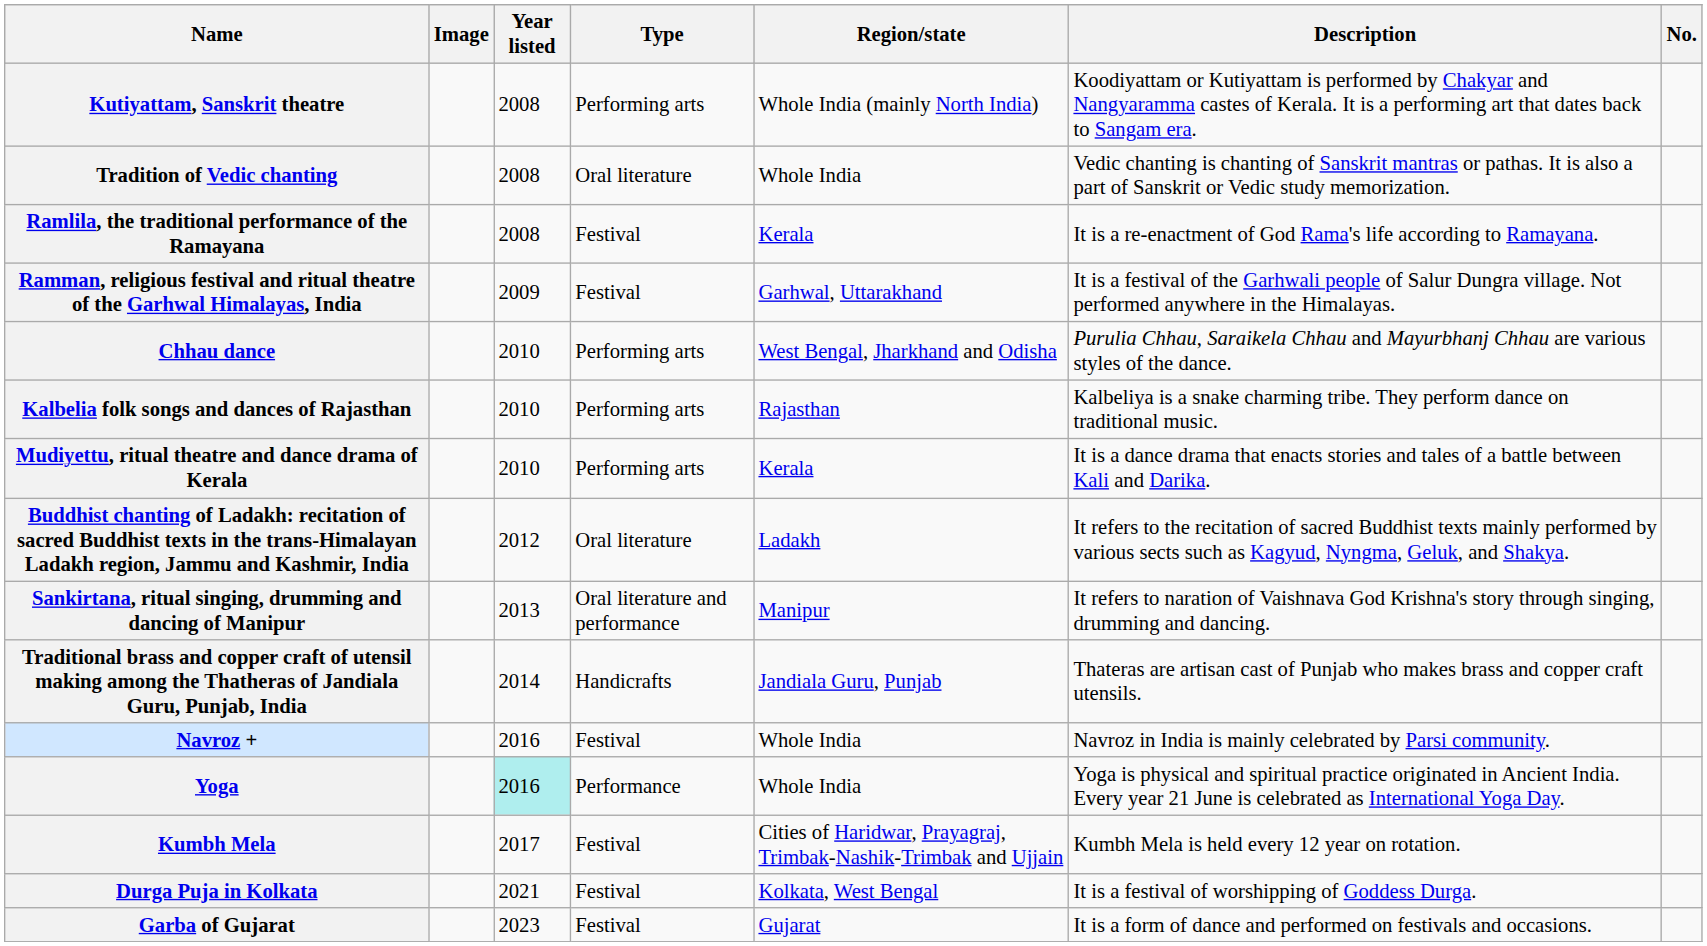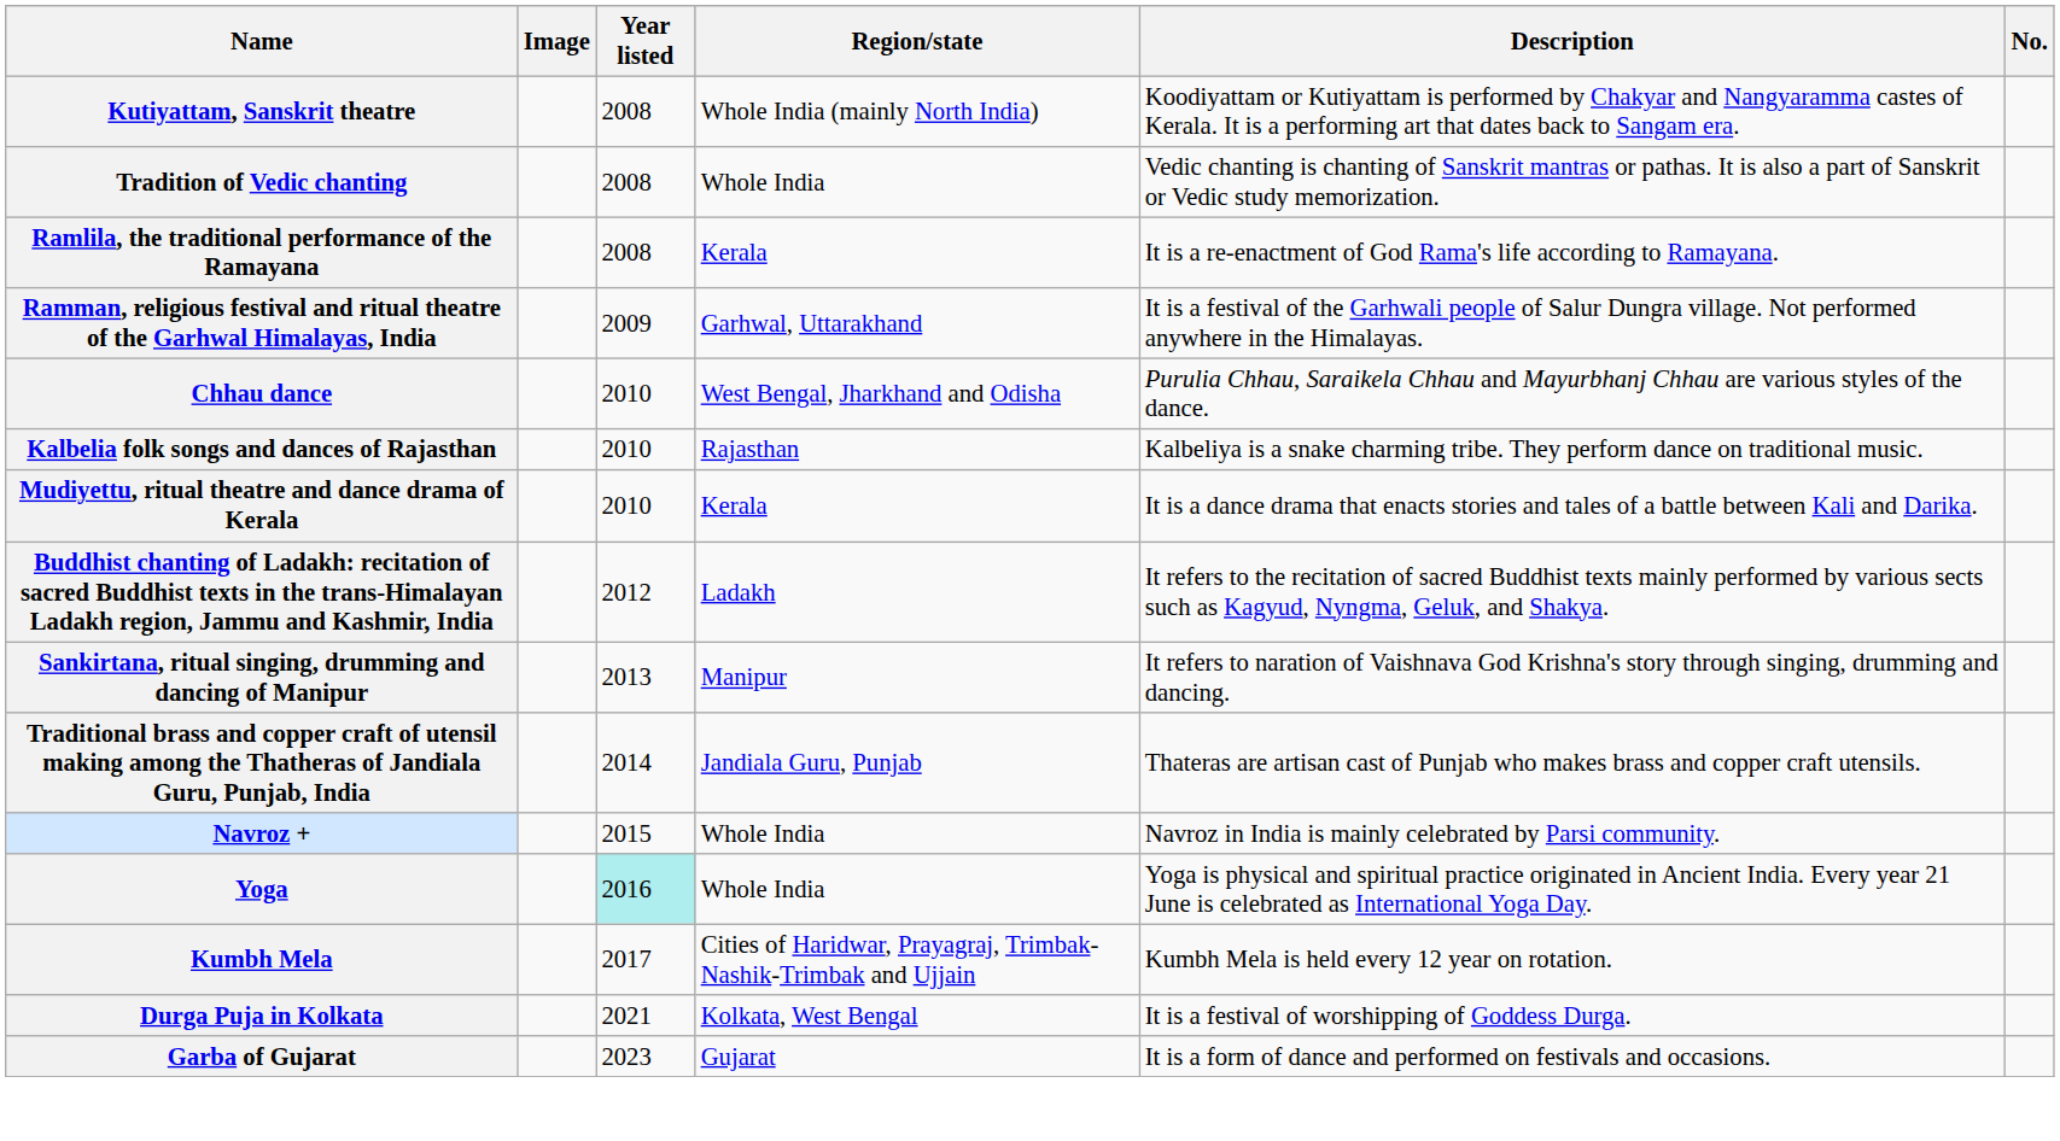- column: Type | Performing arts | Oral literature | Festival | Festival | Performing arts | Performing arts | Performing arts | Oral literature | Oral literature and performance | Handicrafts | Festival | Performance | Festival | Festival | Festival
Navroz + | Year listed: 2016 -> 2015
